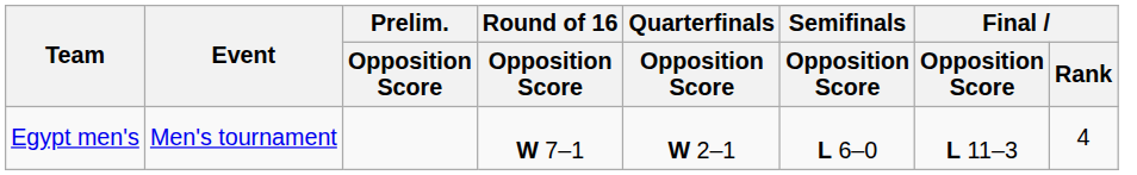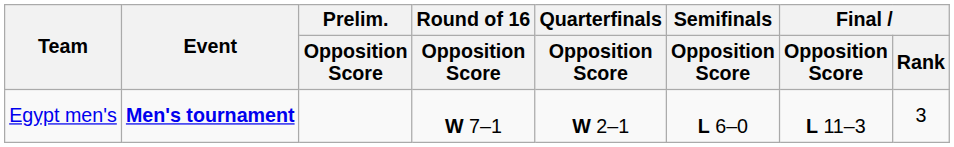Egypt men's | Event: normal -> bold
Egypt men's | Final / Rank: 4 -> 3
